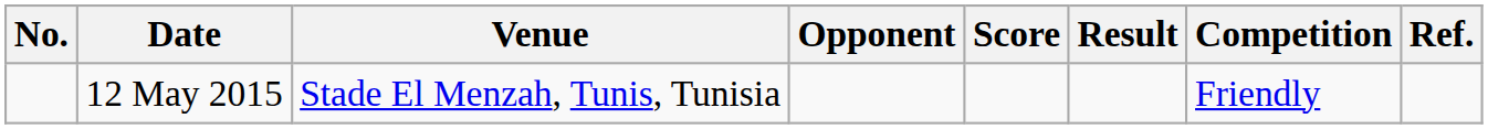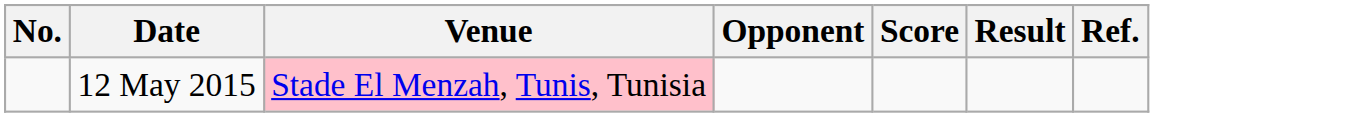- column: Competition | Friendly
12 May 2015 | Venue: no background -> pink background
